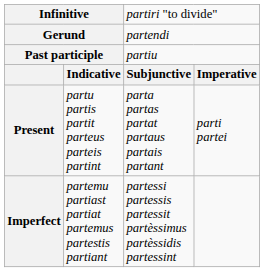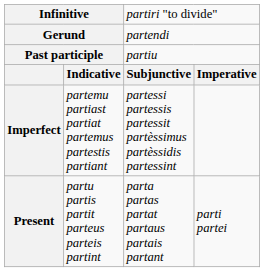rows swapped: Present <-> Imperfect
